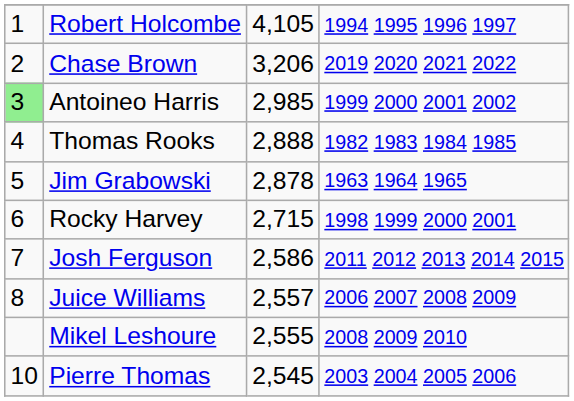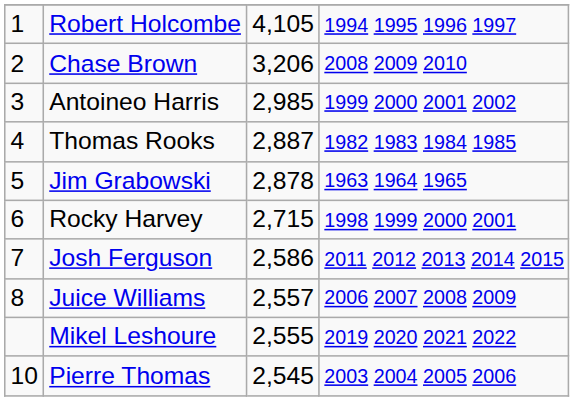Chase Brown | column 4: 2019 2020 2021 2022 -> 2008 2009 2010
Antoineo Harris | column 1: lightgreen background -> no background
Thomas Rooks | column 3: 2,888 -> 2,887
Mikel Leshoure | column 4: 2008 2009 2010 -> 2019 2020 2021 2022
